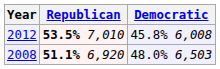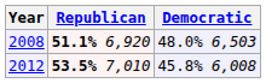rows swapped: 2012 <-> 2008
